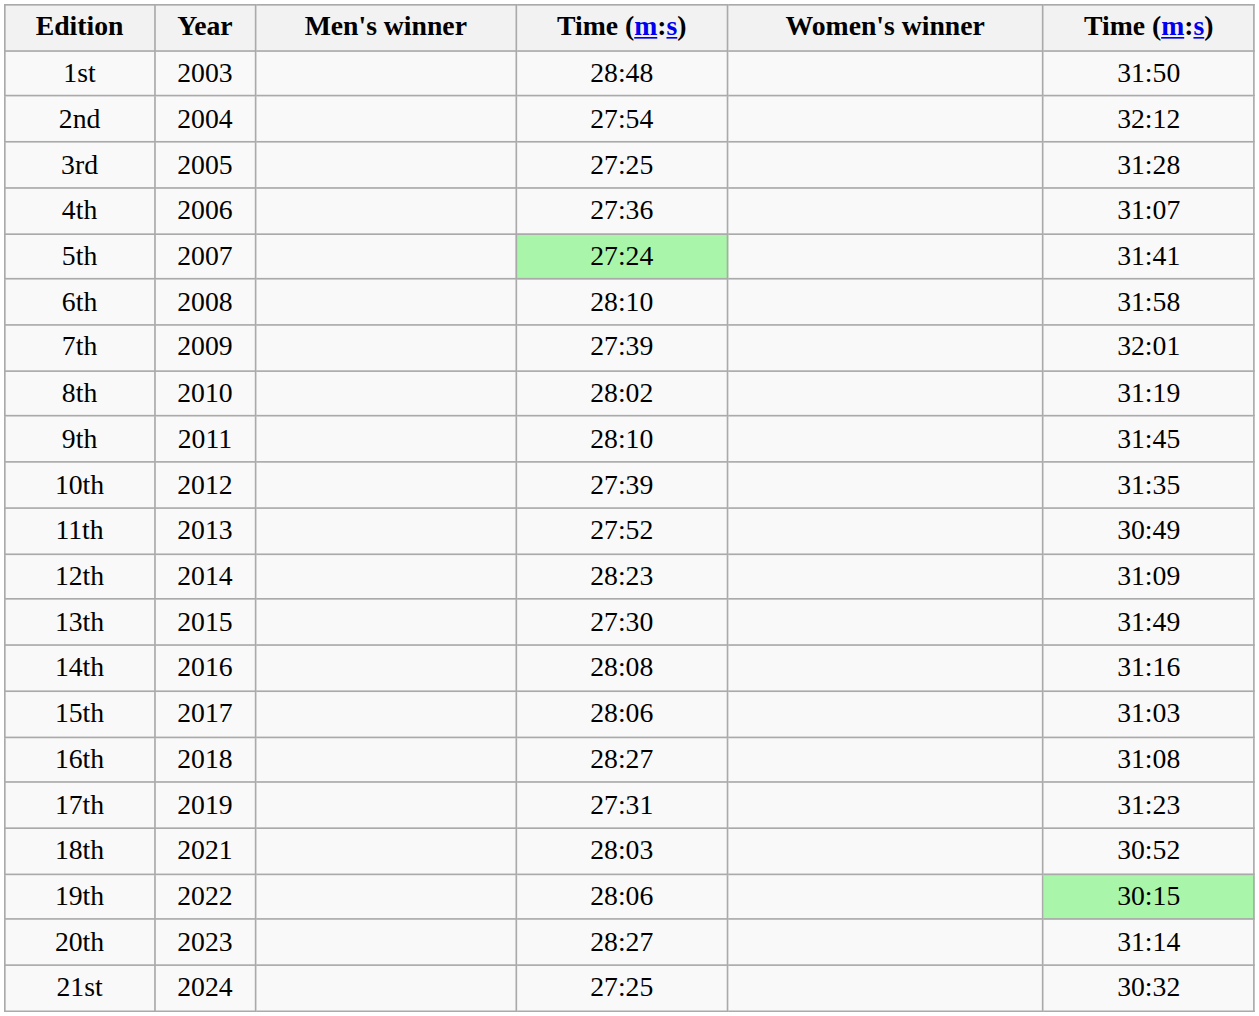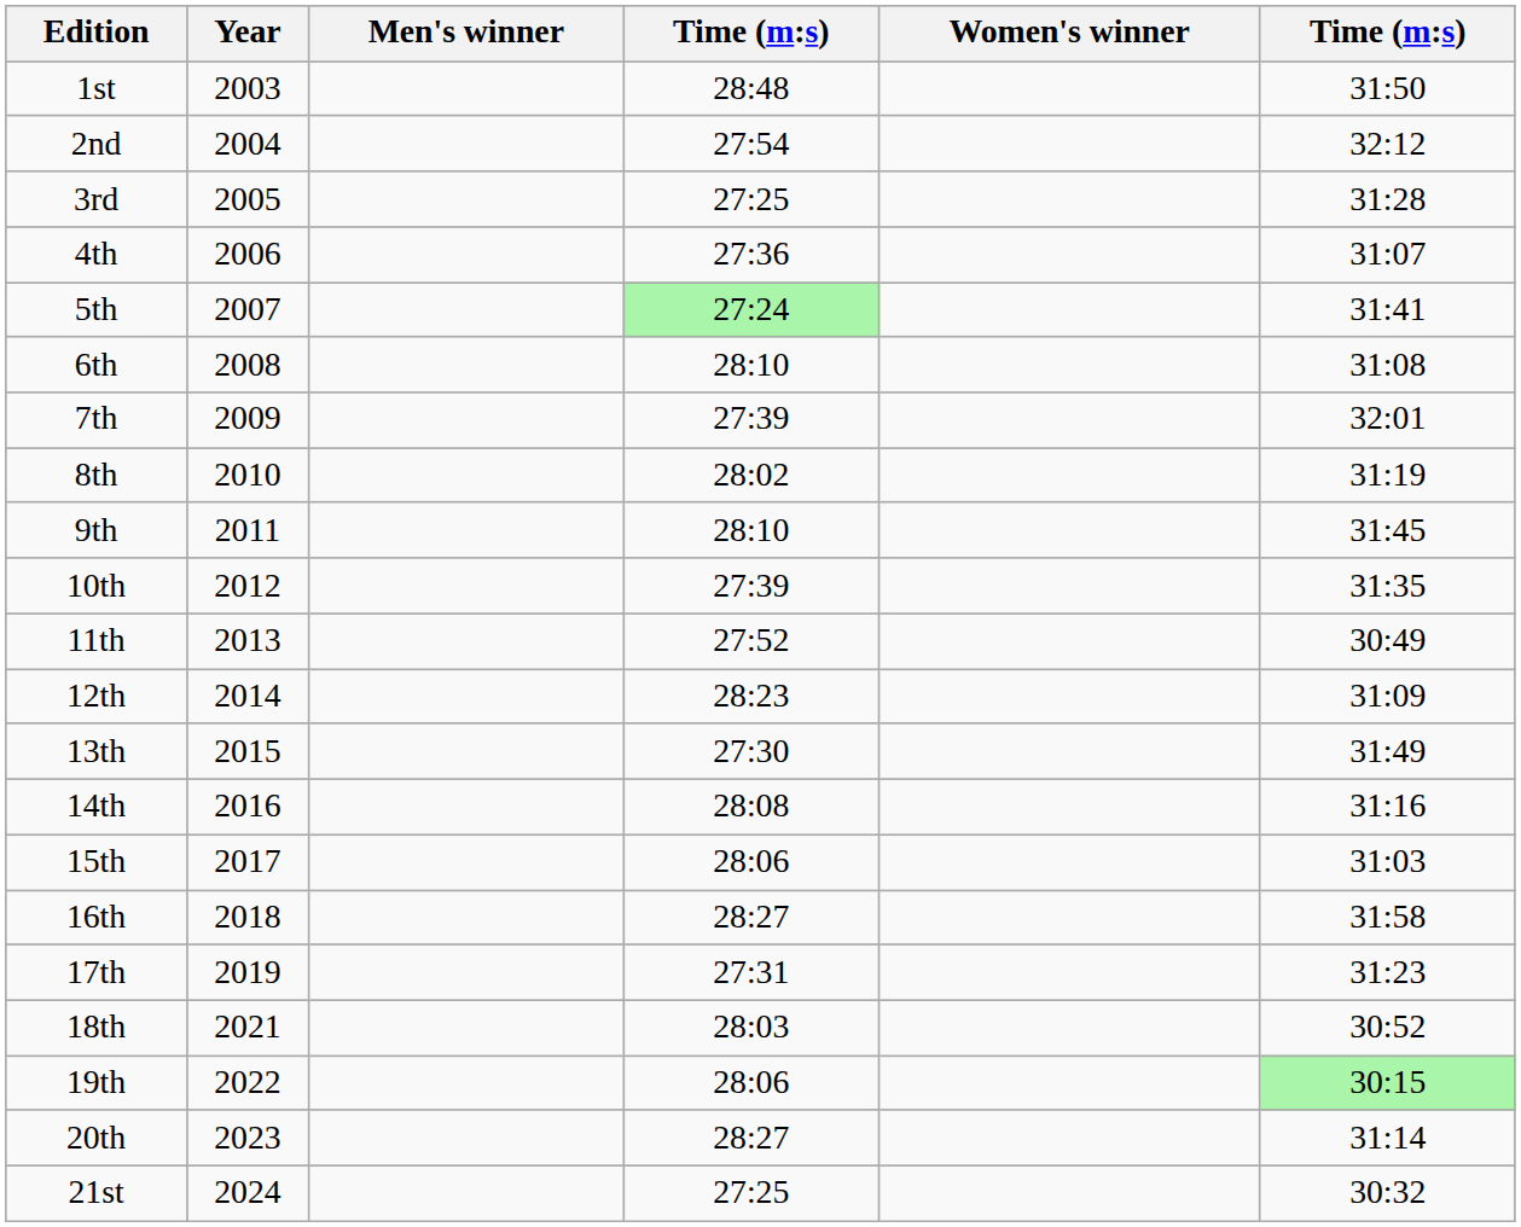6th | column 6: 31:58 -> 31:08
16th | column 6: 31:08 -> 31:58
